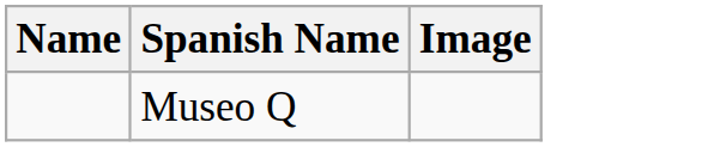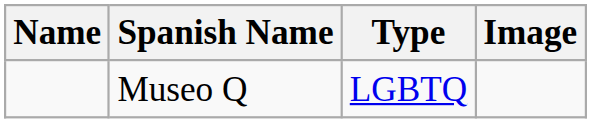+ column: Type | LGBTQ
